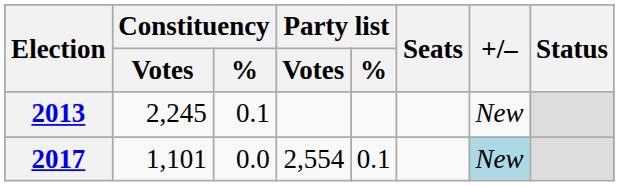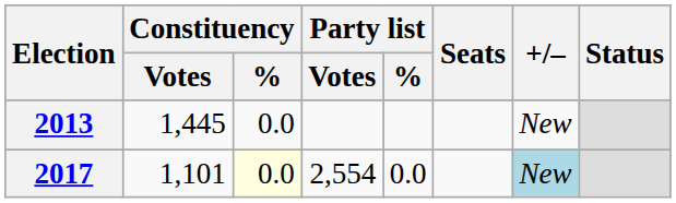2013 | Constituency / Votes: 2,245 -> 1,445
2013 | Constituency / %: 0.1 -> 0.0
2017 | Constituency / %: no background -> lightyellow background
2017 | Party list / %: 0.1 -> 0.0
